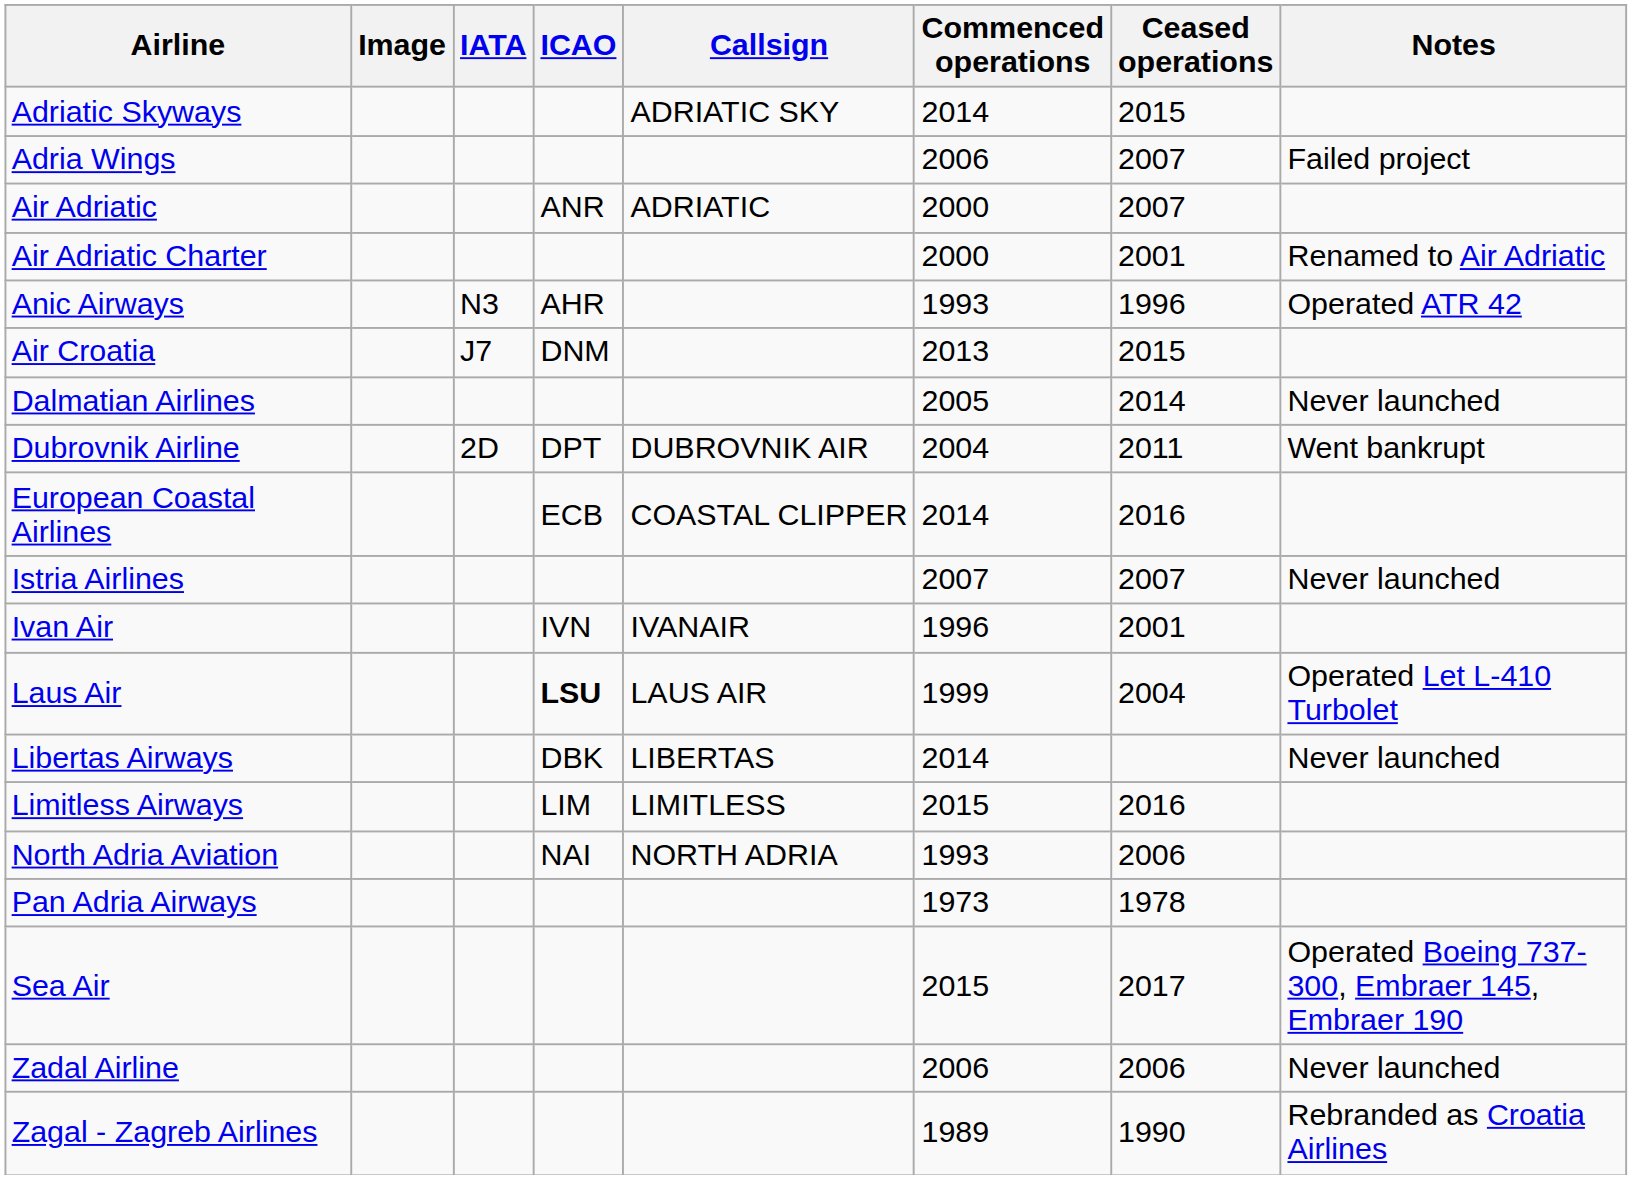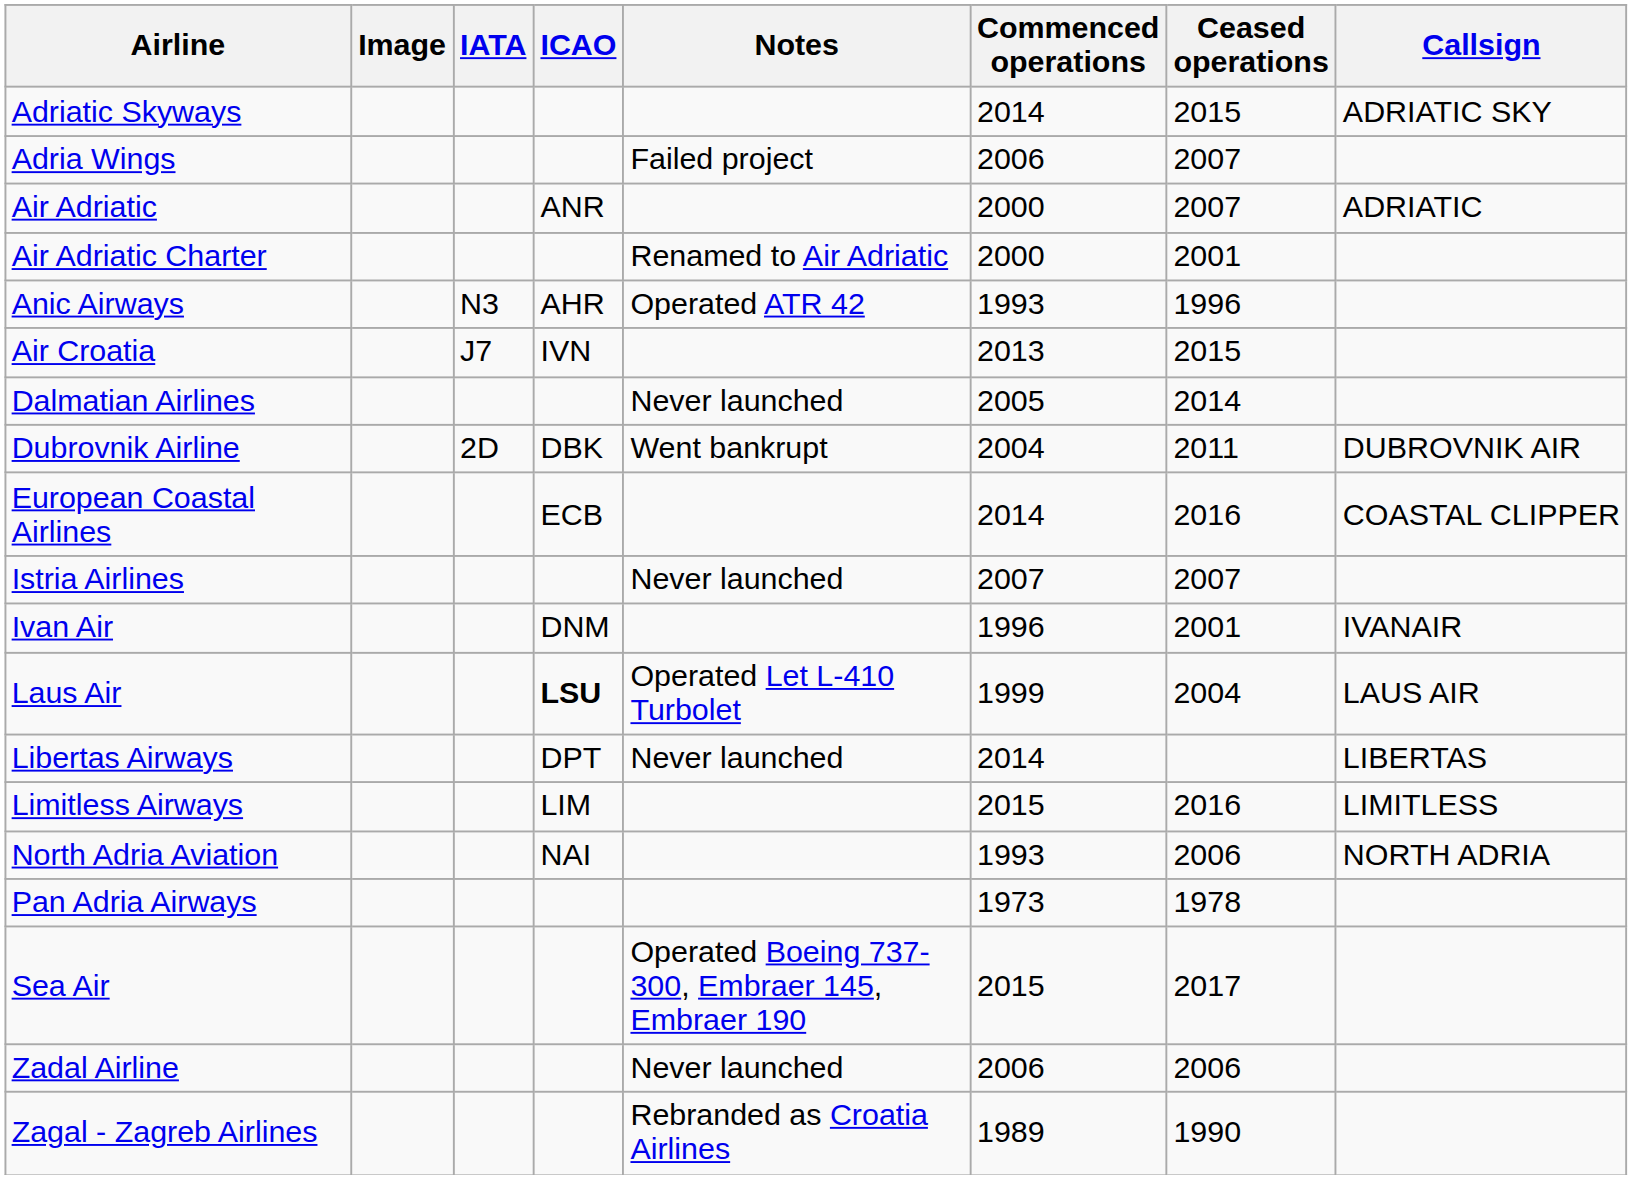columns swapped: Callsign <-> Notes
Air Croatia | ICAO: DNM -> IVN
Dubrovnik Airline | ICAO: DPT -> DBK
Ivan Air | ICAO: IVN -> DNM
Libertas Airways | ICAO: DBK -> DPT
